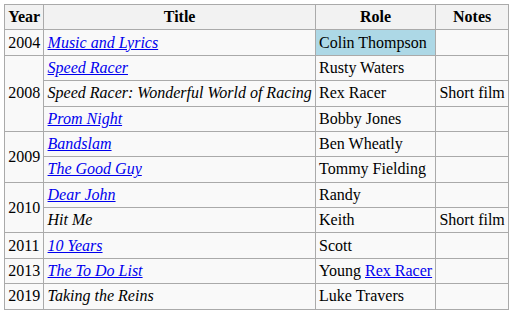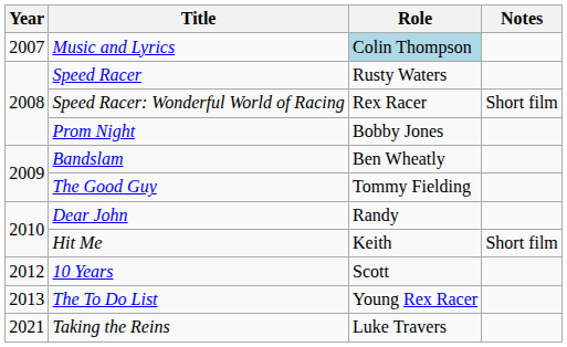Music and Lyrics | Year: 2004 -> 2007
10 Years | Year: 2011 -> 2012
Taking the Reins | Year: 2019 -> 2021
